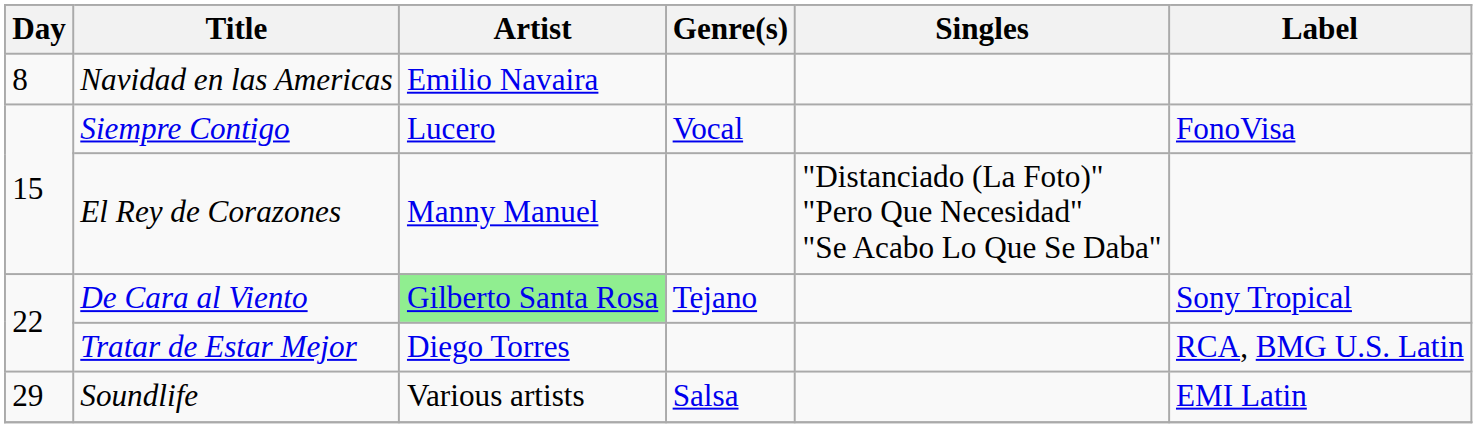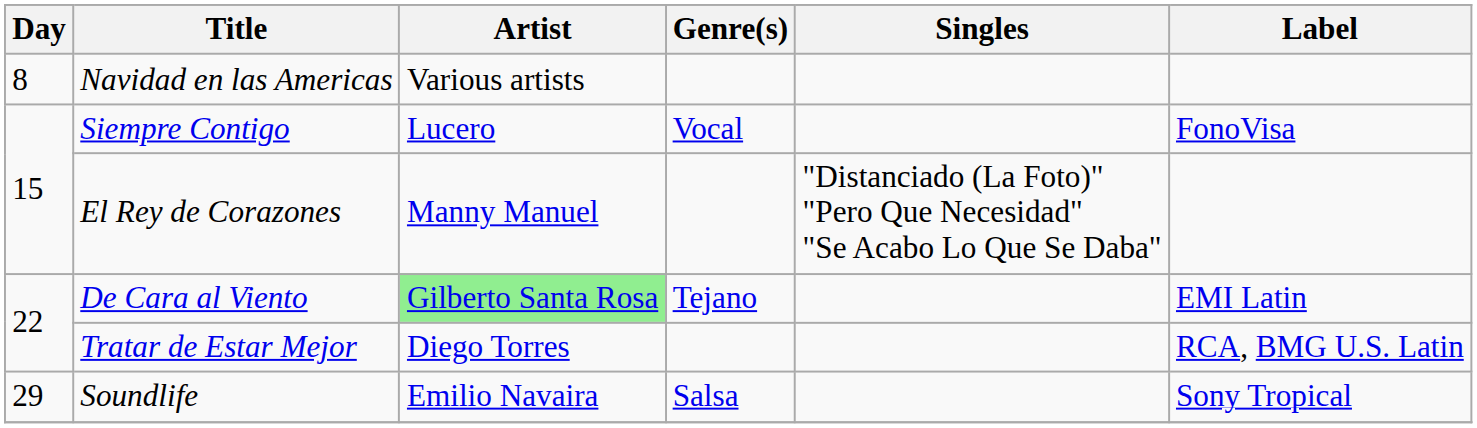Navidad en las Americas | Artist: Emilio Navaira -> Various artists
De Cara al Viento | Label: Sony Tropical -> EMI Latin
Soundlife | Artist: Various artists -> Emilio Navaira
Soundlife | Label: EMI Latin -> Sony Tropical
